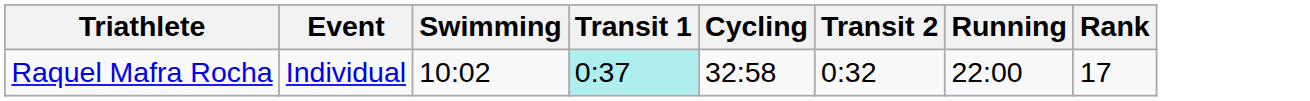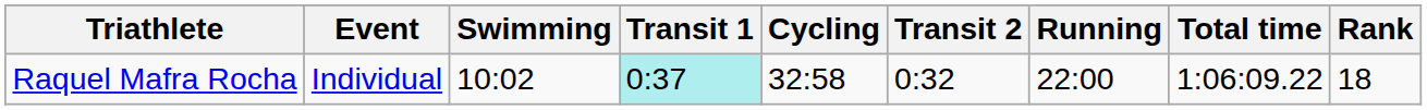+ column: Total time | 1:06:09.22
Raquel Mafra Rocha | Rank: 17 -> 18
